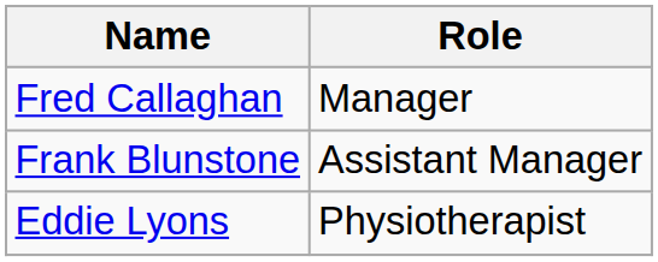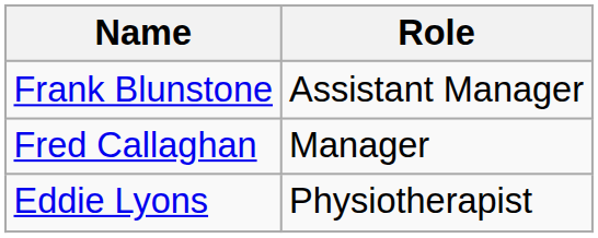rows swapped: Fred Callaghan <-> Frank Blunstone
